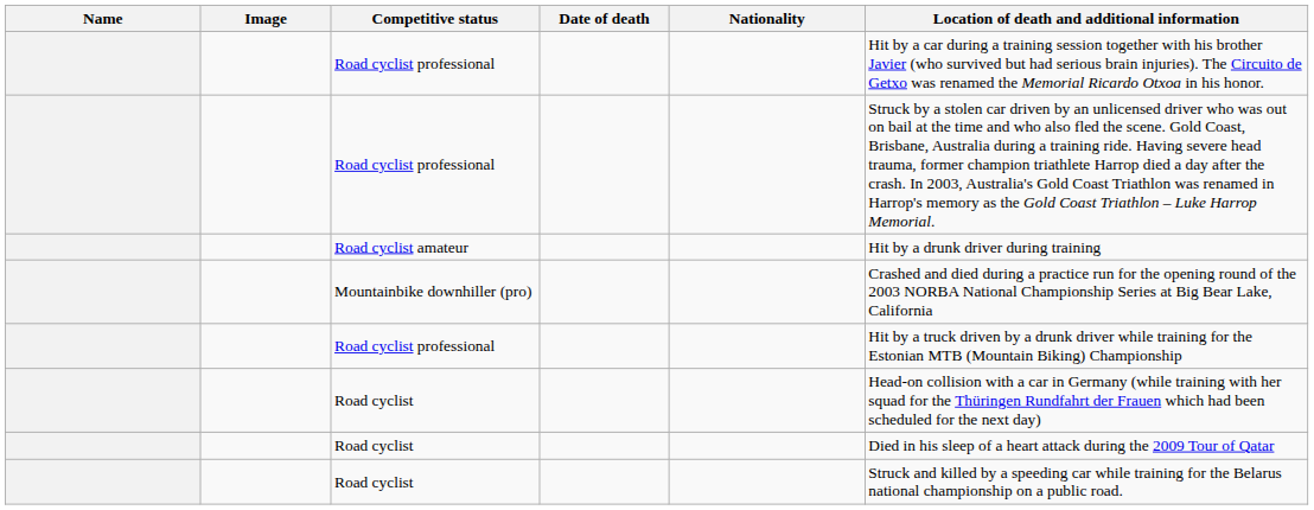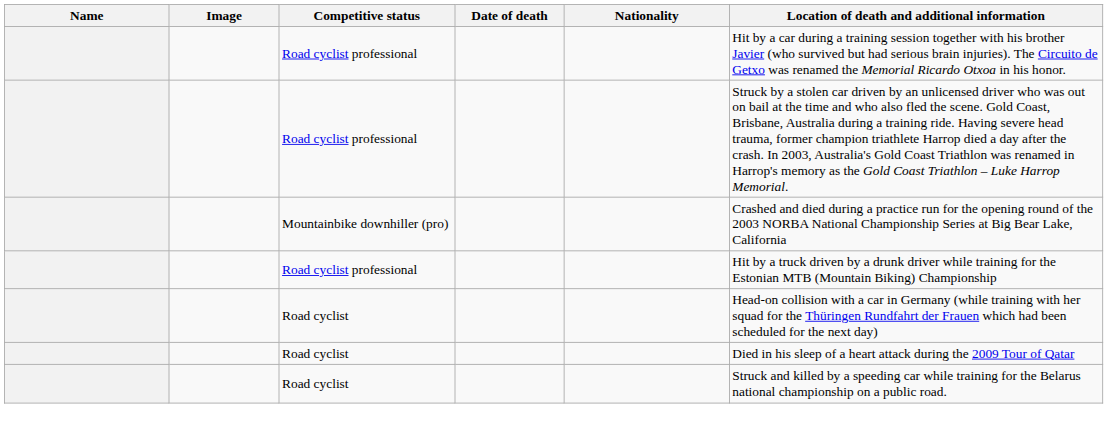- row: Road cyclist amateur | Hit by a drunk driver during training
